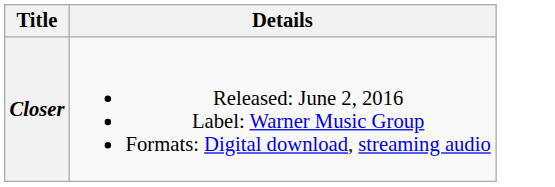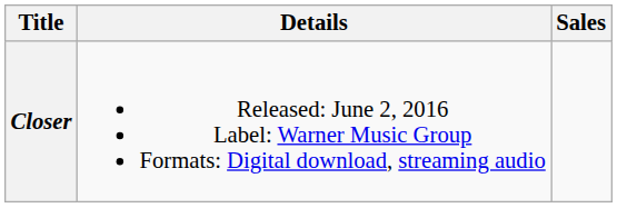+ column: Sales
